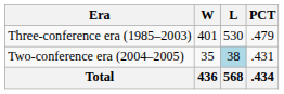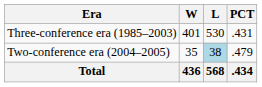Three-conference era (1985–2003) | PCT: .479 -> .431
Two-conference era (2004–2005) | PCT: .431 -> .479
